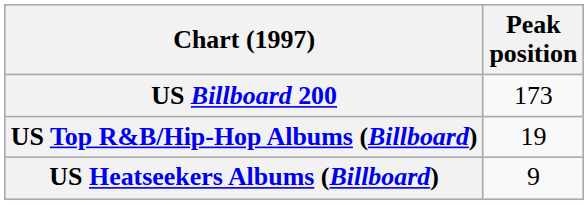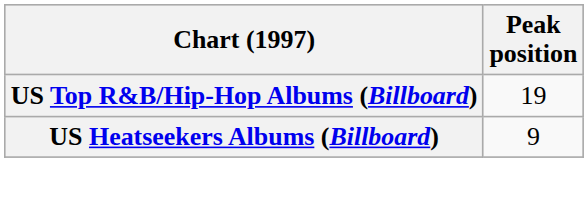- row: US Billboard 200 | 173
